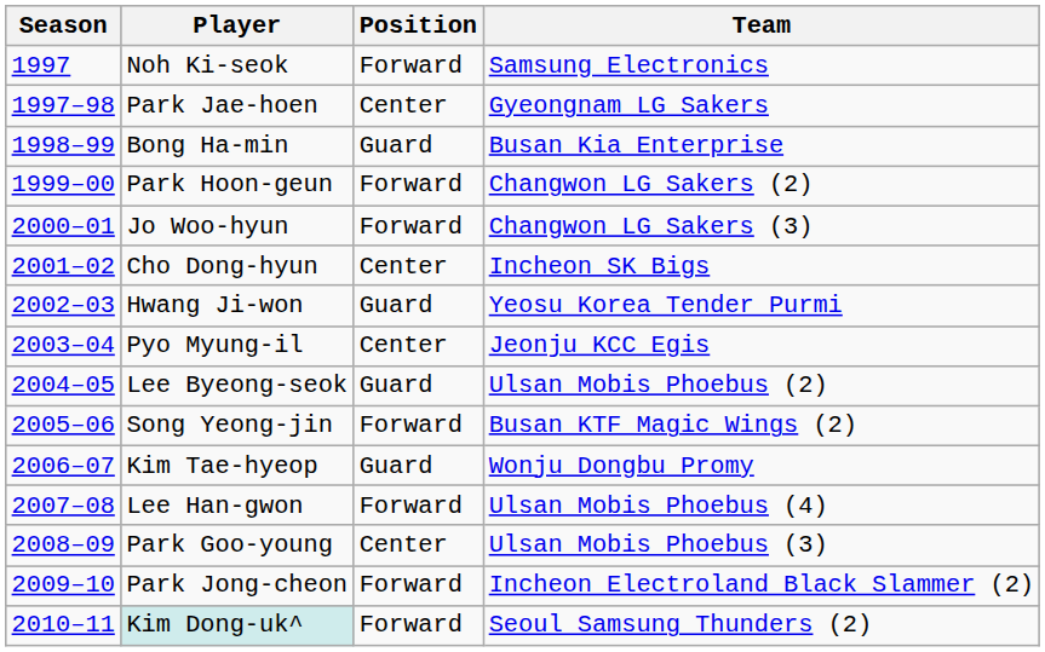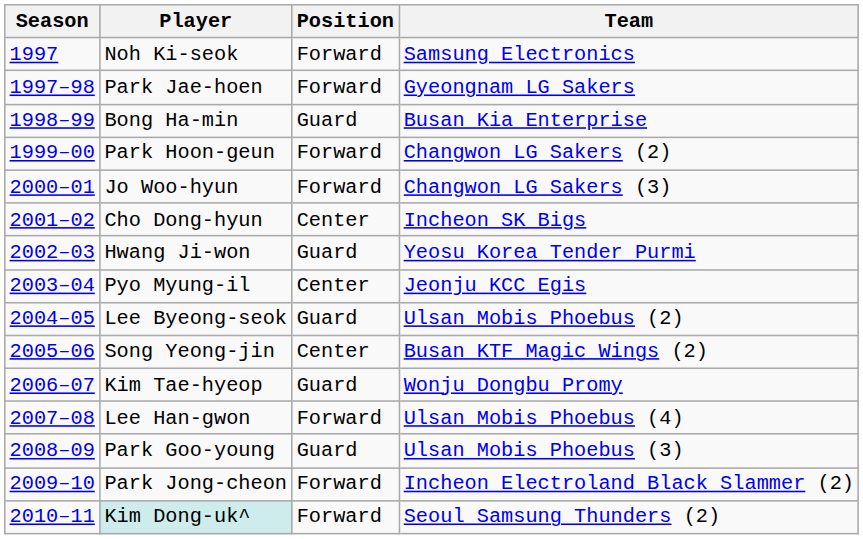Park Jae-hoen | Position: Center -> Forward
Song Yeong-jin | Position: Forward -> Center
Park Goo-young | Position: Center -> Guard
